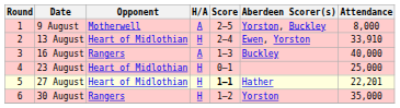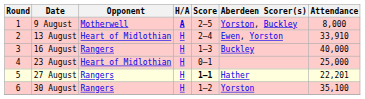9 August | H/A: normal -> bold
16 August | H/A: A -> H
27 August | Opponent: Heart of Midlothian -> Rangers
30 August | Attendance: 35,000 -> 35,100
